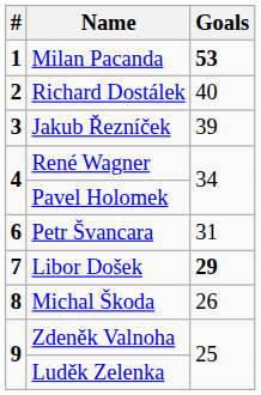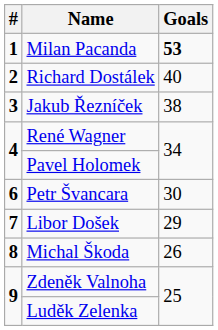Jakub Řezníček | Goals: 39 -> 38
Petr Švancara | Goals: 31 -> 30
Libor Došek | Goals: bold -> normal
